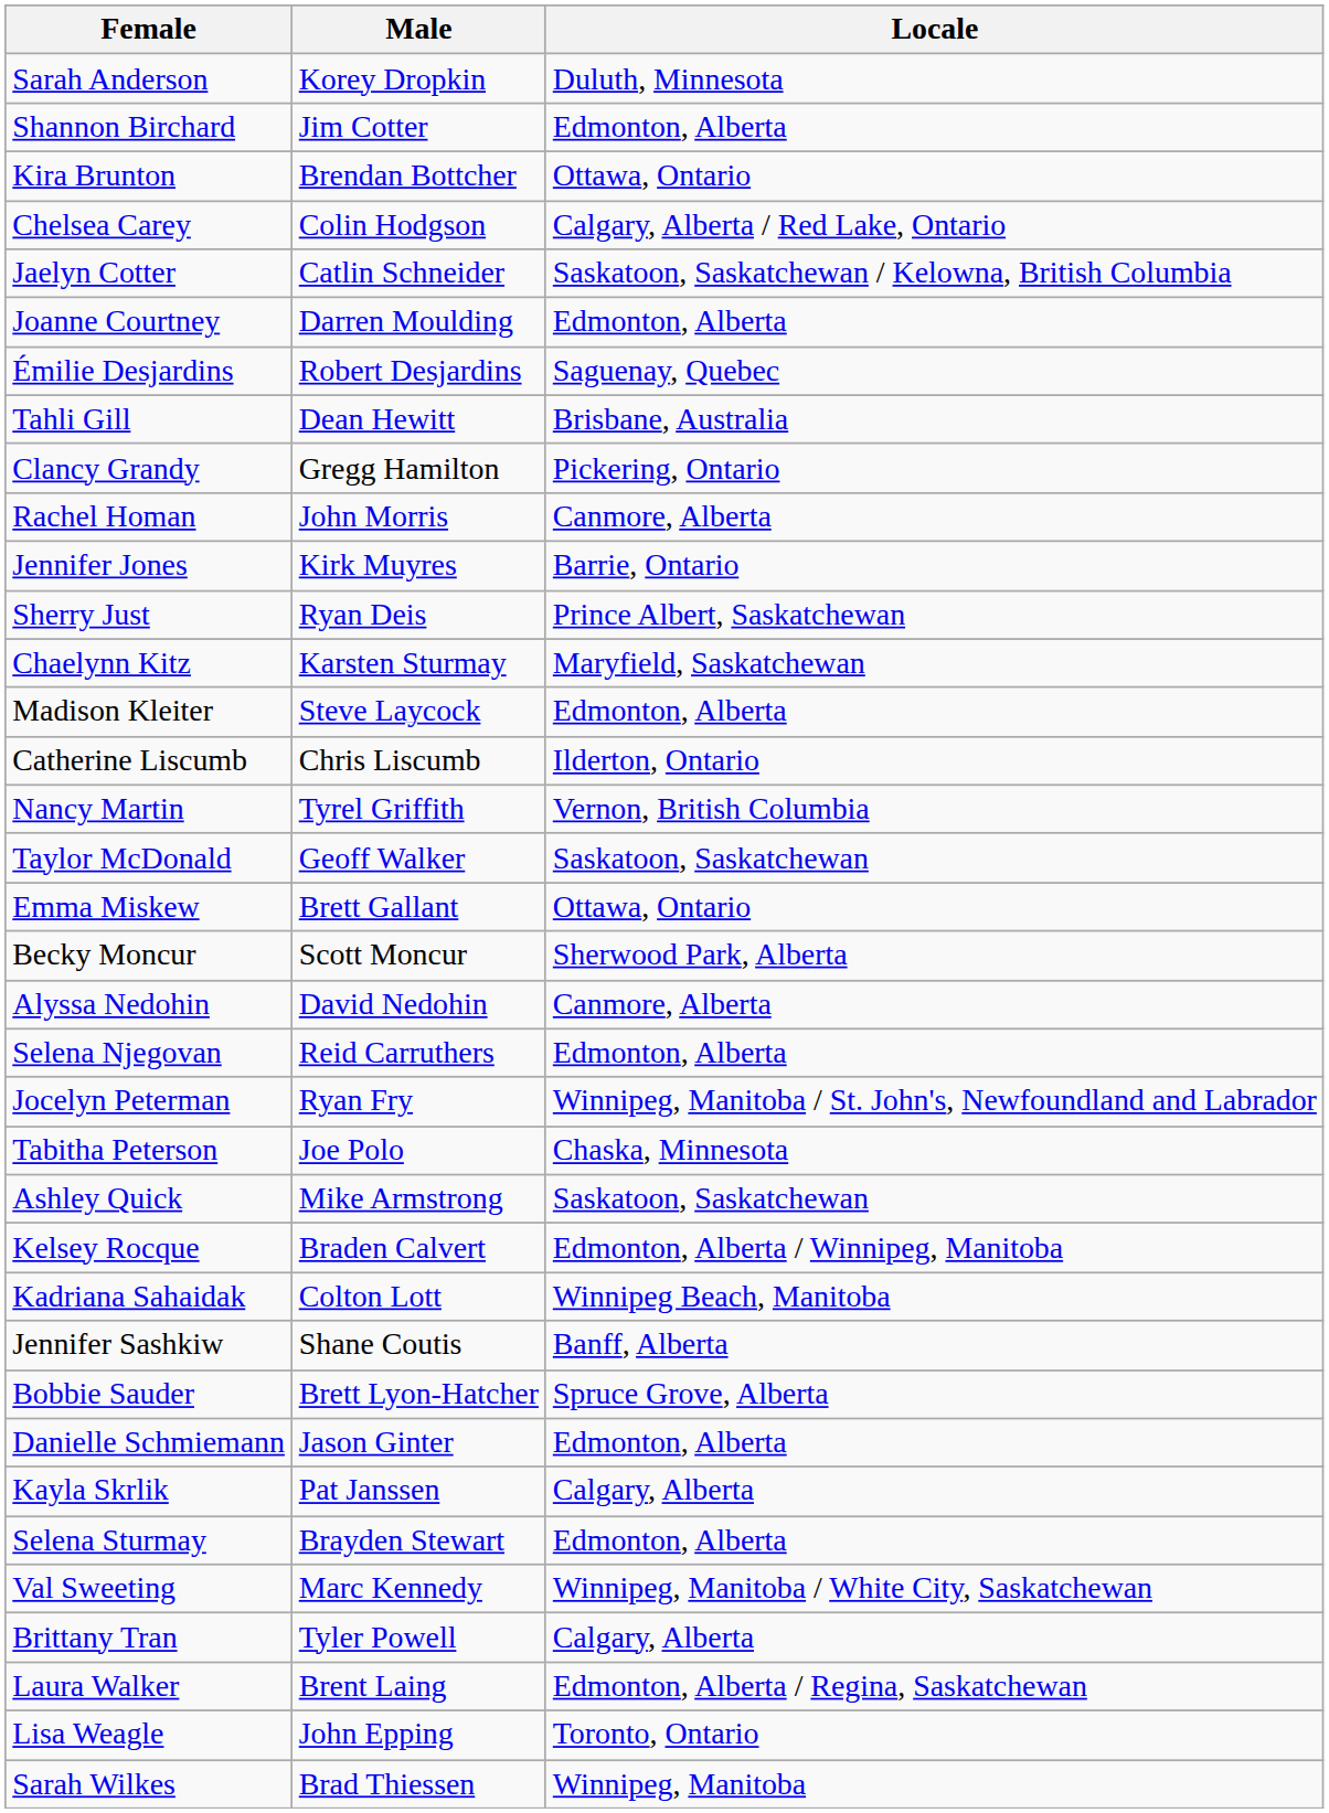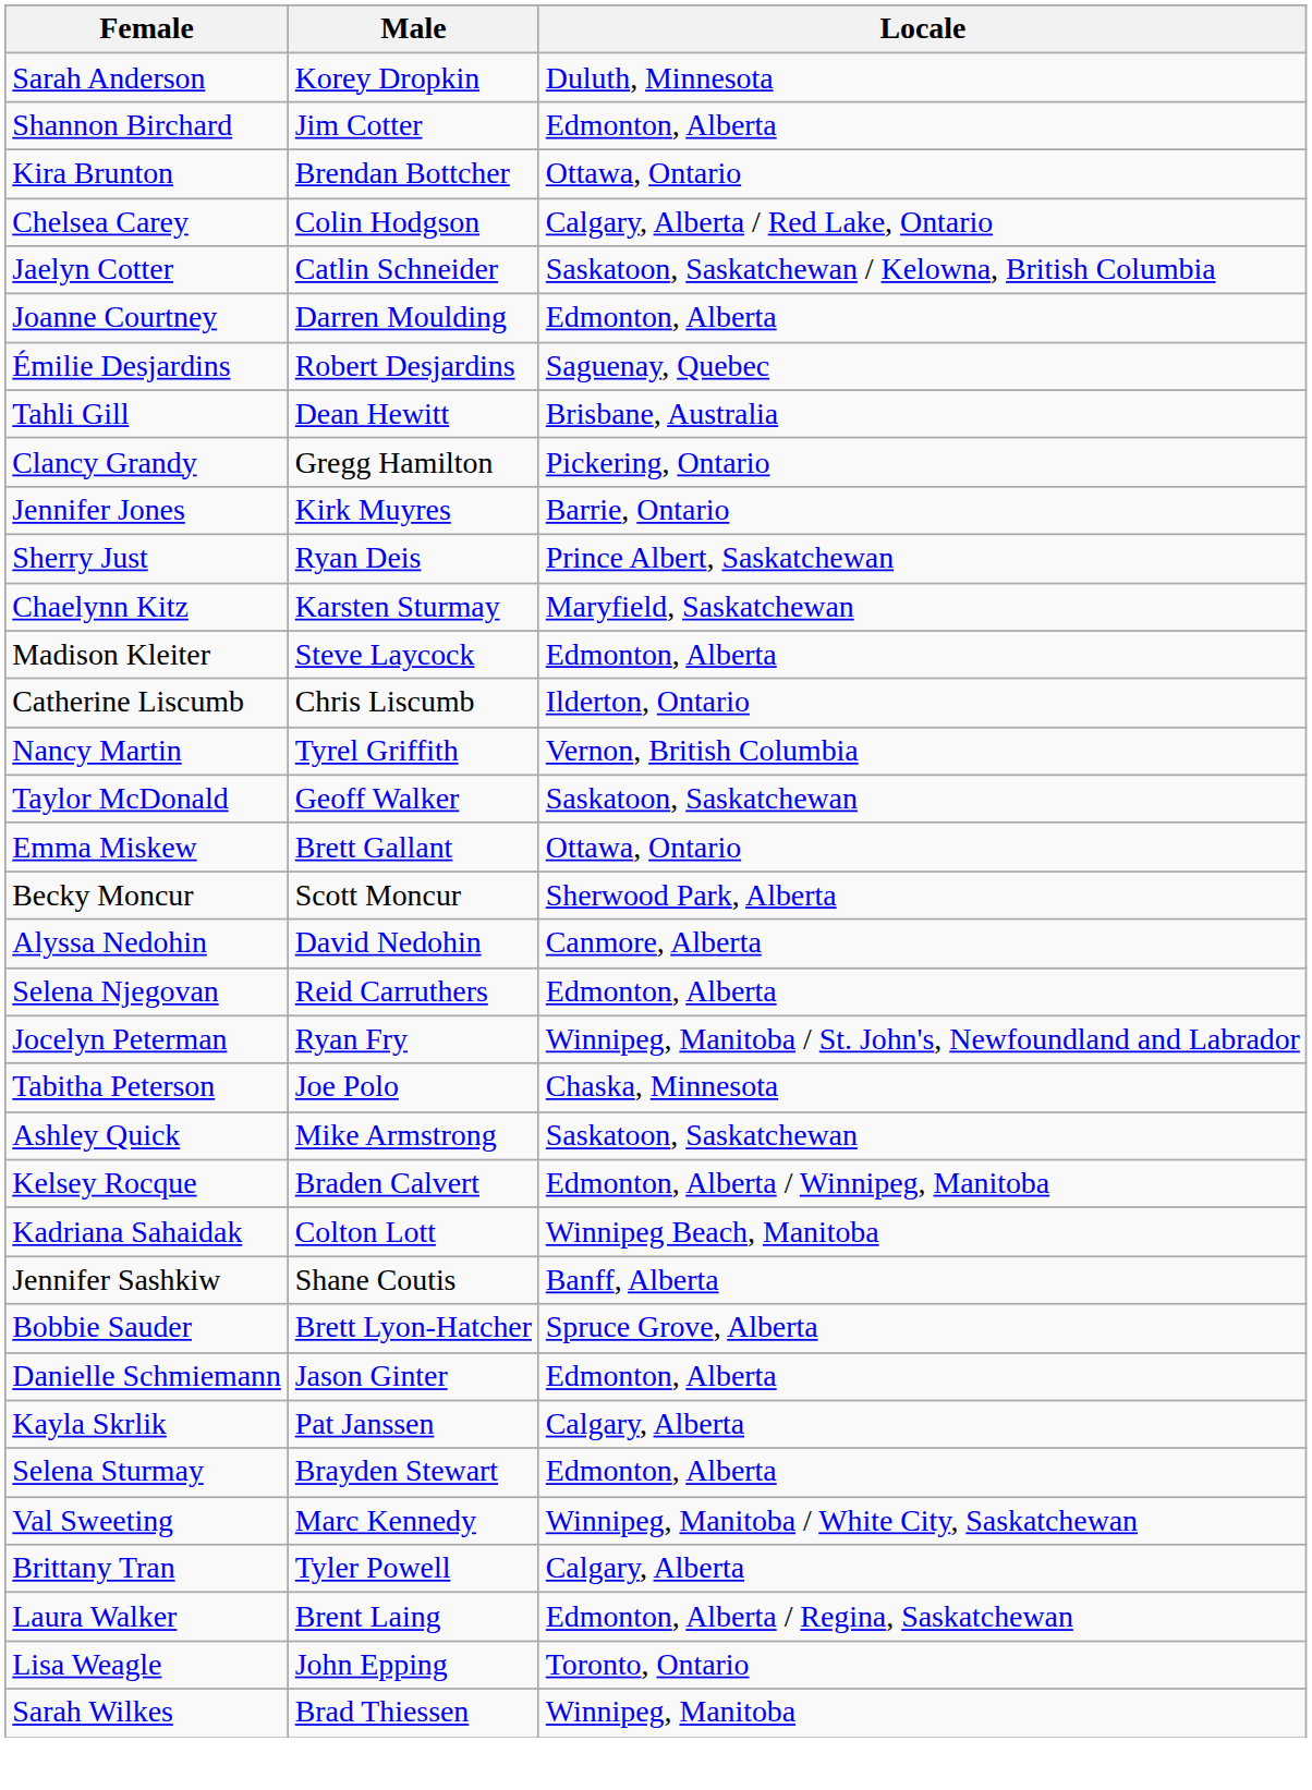- row: Rachel Homan | John Morris | Canmore, Alberta
